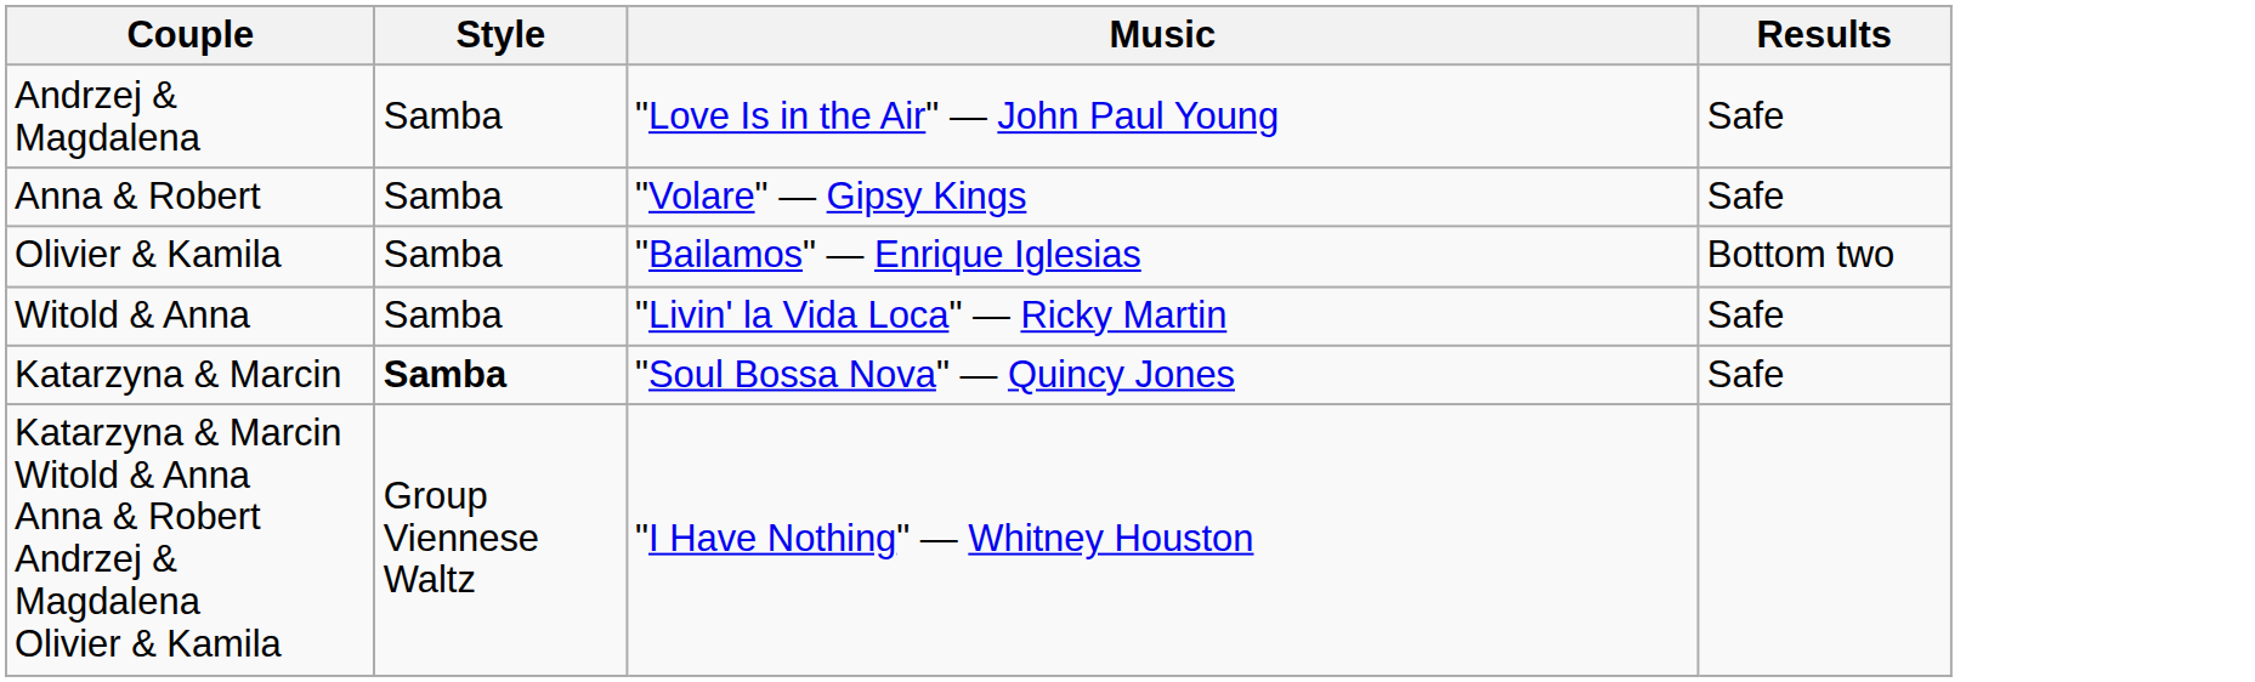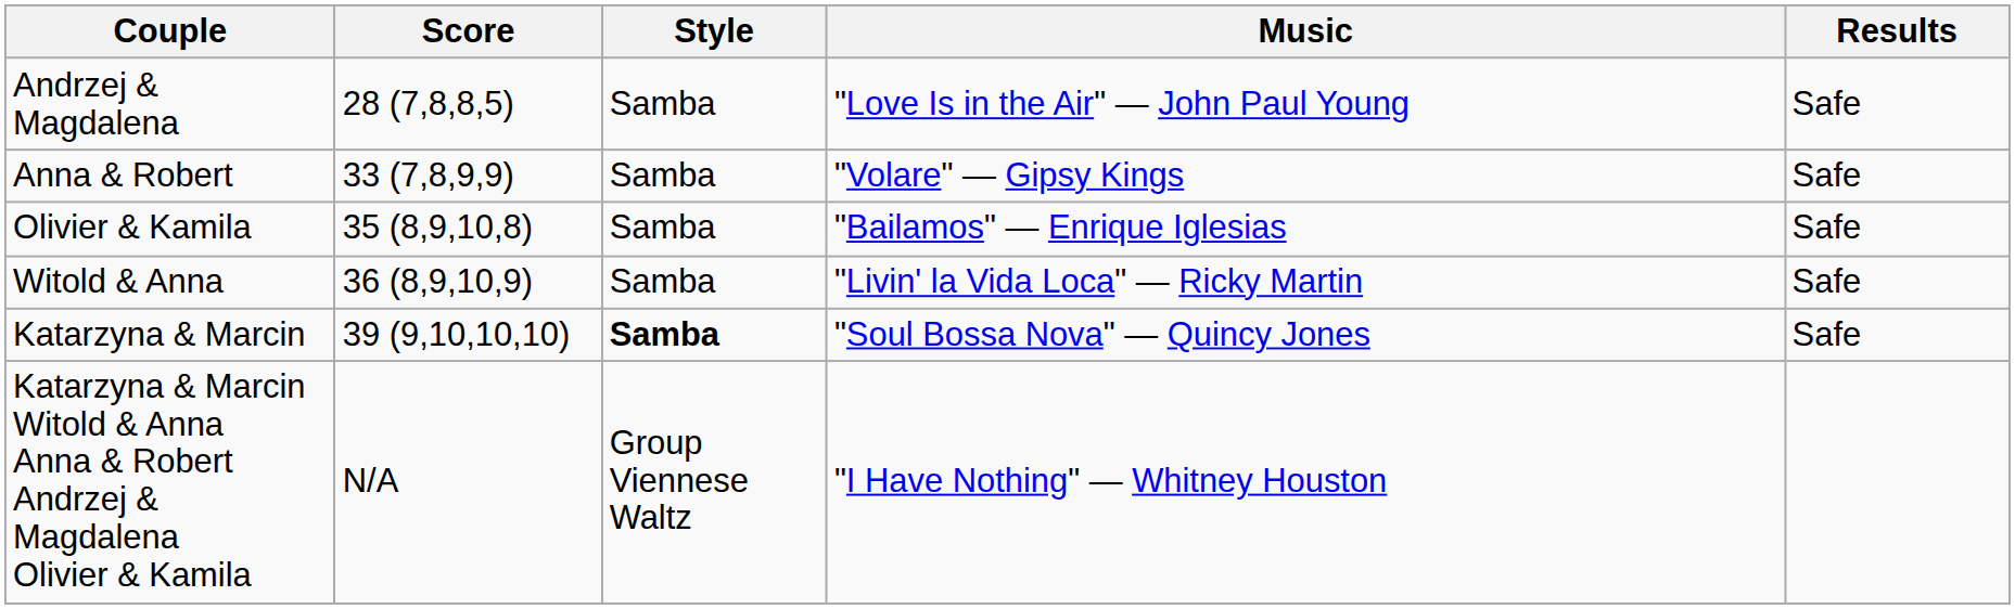+ column: Score | 28 (7,8,8,5) | 33 (7,8,9,9) | 35 (8,9,10,8) | 36 (8,9,10,9) | 39 (9,10,10,10) | N/A
Olivier & Kamila | Results: Bottom two -> Safe
